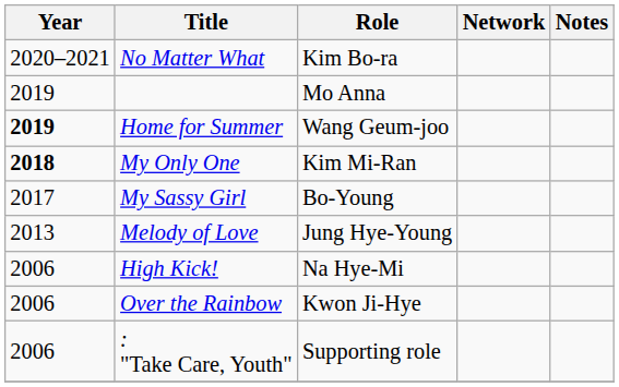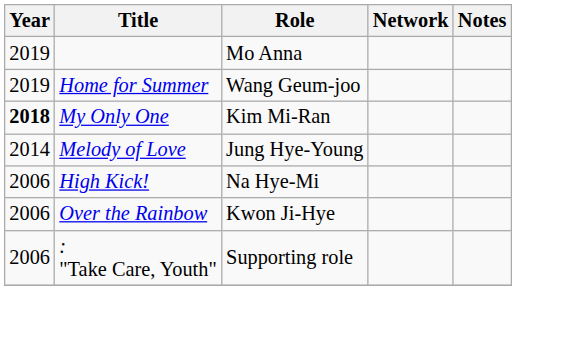- row: 2020–2021 | No Matter What | Kim Bo-ra
Home for Summer | Year: bold -> normal
- row: 2017 | My Sassy Girl | Bo-Young
Melody of Love | Year: 2013 -> 2014
